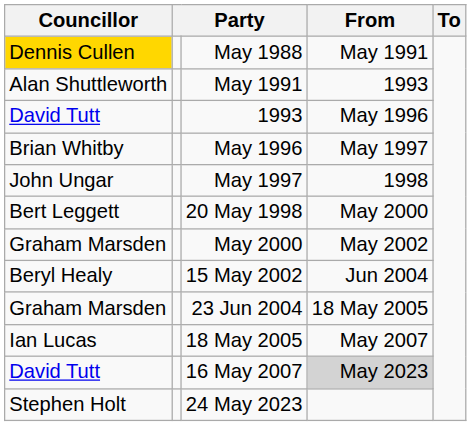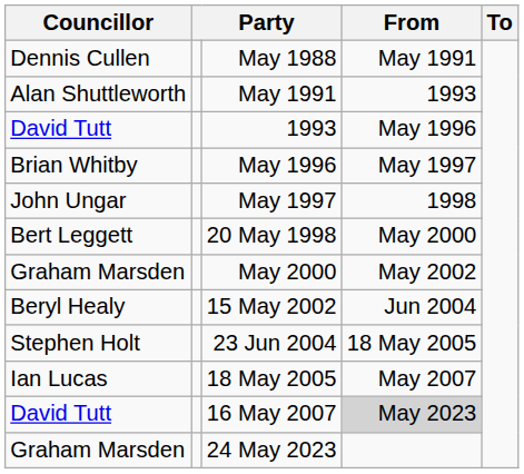May 1988 | Councillor: gold background -> no background
23 Jun 2004 | Councillor: Graham Marsden -> Stephen Holt
24 May 2023 | Councillor: Stephen Holt -> Graham Marsden
